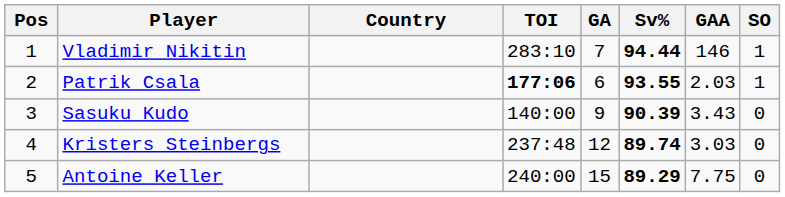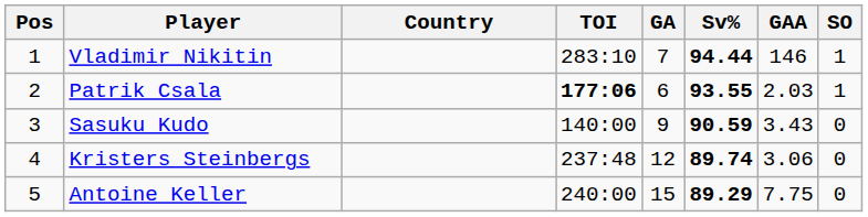Sasuku Kudo | Sv%: 90.39 -> 90.59
Kristers Steinbergs | GAA: 3.03 -> 3.06
